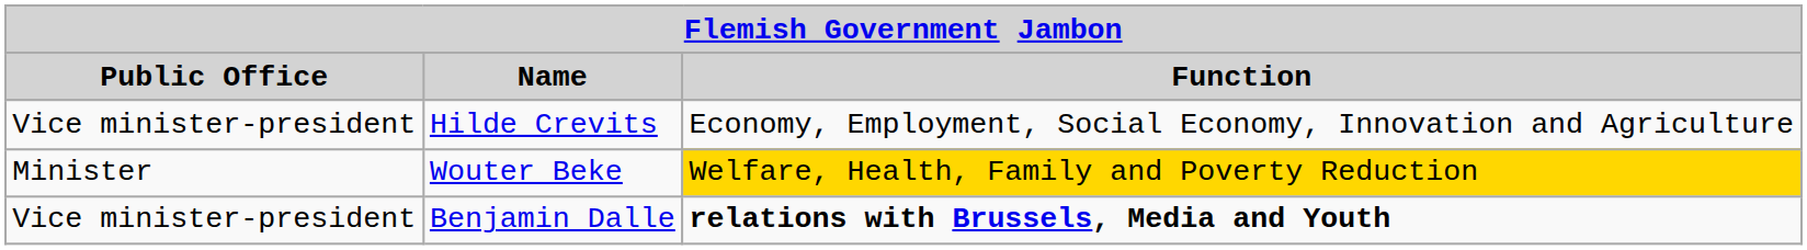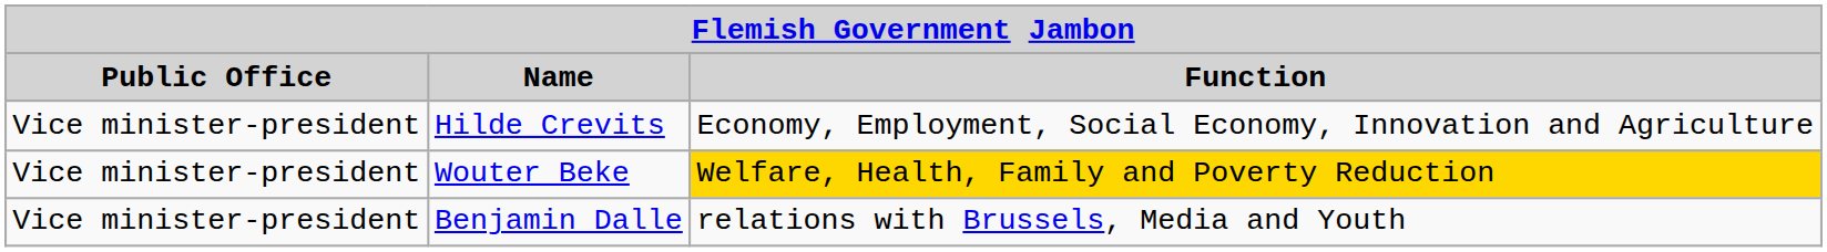Wouter Beke | Public Office: Minister -> Vice minister-president
Benjamin Dalle | Function: bold -> normal
